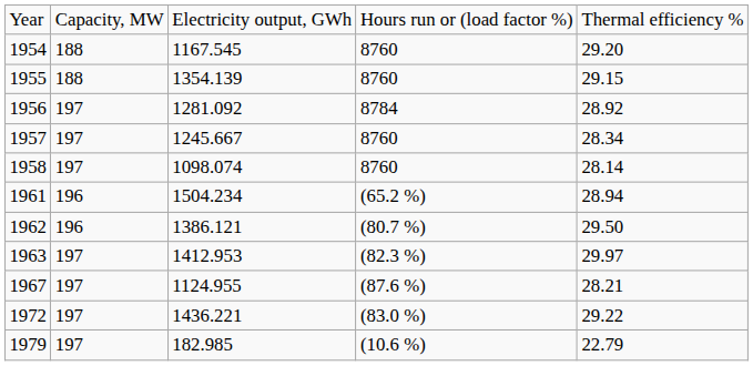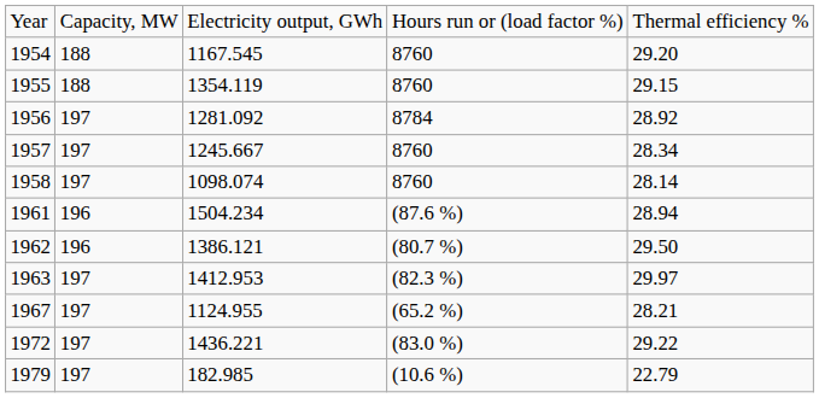1955 | column 3: 1354.139 -> 1354.119
1961 | column 4: (65.2 %) -> (87.6 %)
1967 | column 4: (87.6 %) -> (65.2 %)
